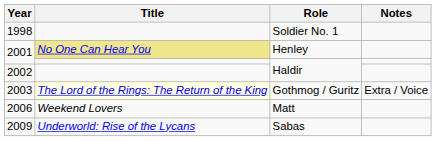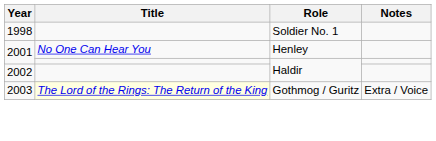2001 / Henley | Title: khaki background -> no background
- row: 2006 | Weekend Lovers | Matt
- row: 2009 | Underworld: Rise of the Lycans | Sabas
